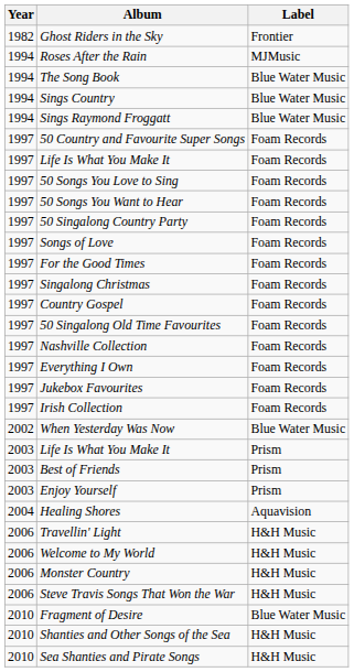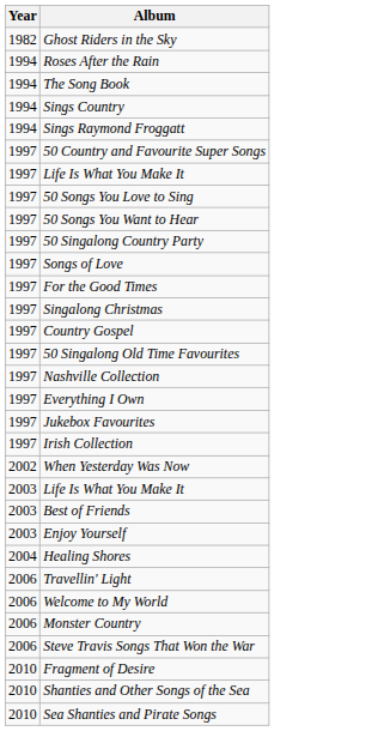- column: Label | Frontier | MJMusic | Blue Water Music | Blue Water Music | Blue Water Music | Foam Records | Foam Records | Foam Records | Foam Records | Foam Records | Foam Records | Foam Records | Foam Records | Foam Records | Foam Records | Foam Records | Foam Records | Foam Records | Foam Records | Blue Water Music | Prism | Prism | Prism | Aquavision | H&H Music | H&H Music | H&H Music | H&H Music | Blue Water Music | H&H Music | H&H Music
